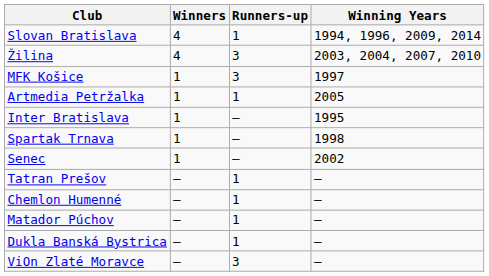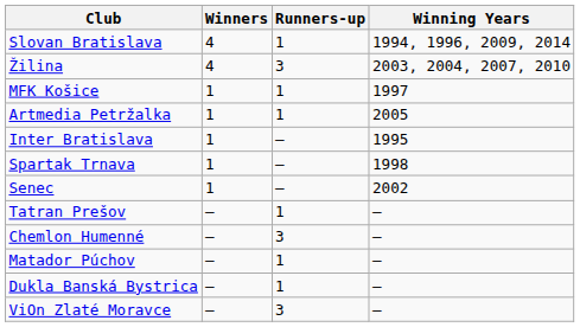MFK Košice | Runners-up: 3 -> 1
Chemlon Humenné | Runners-up: 1 -> 3
